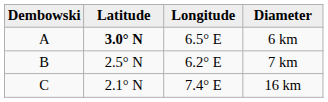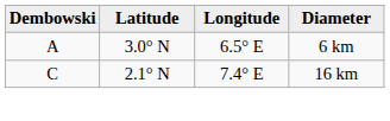6 km | Latitude: bold -> normal
- row: B | 2.5° N | 6.2° E | 7 km
